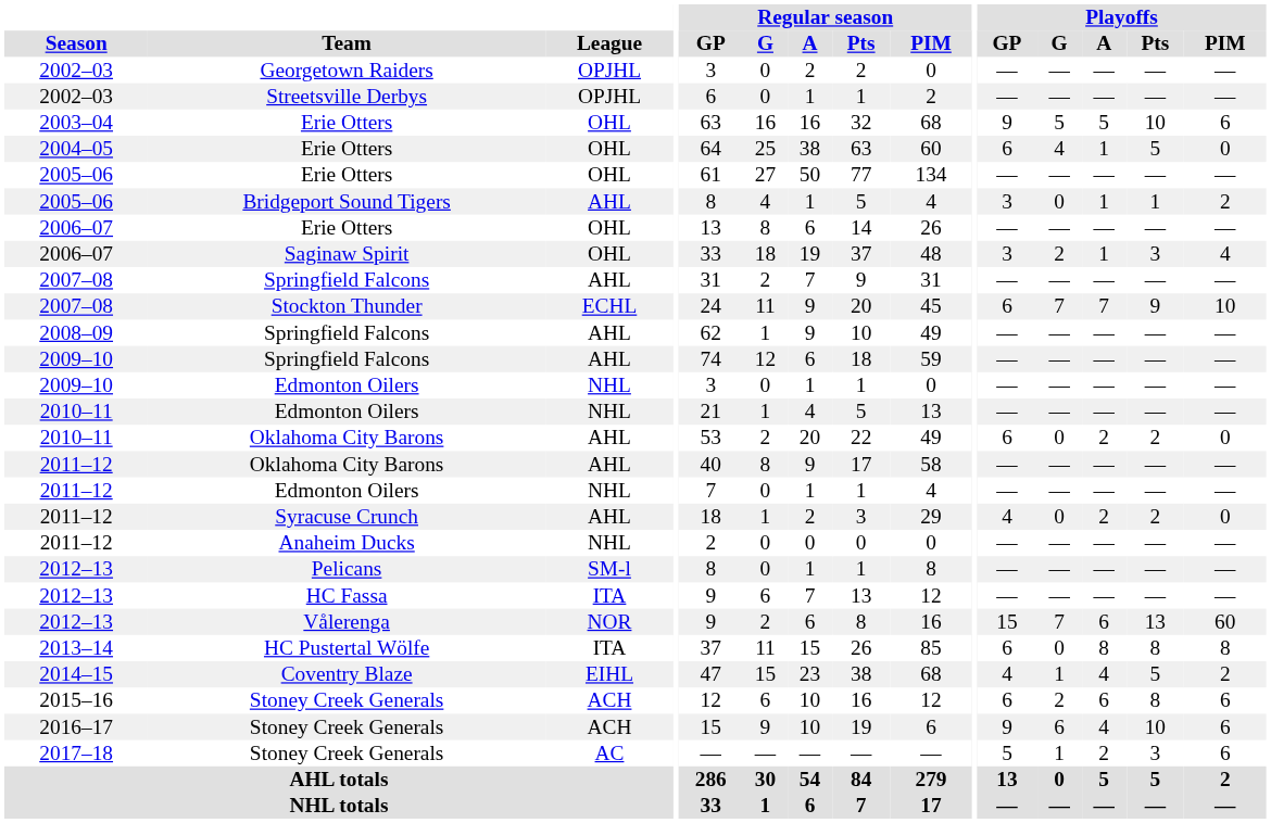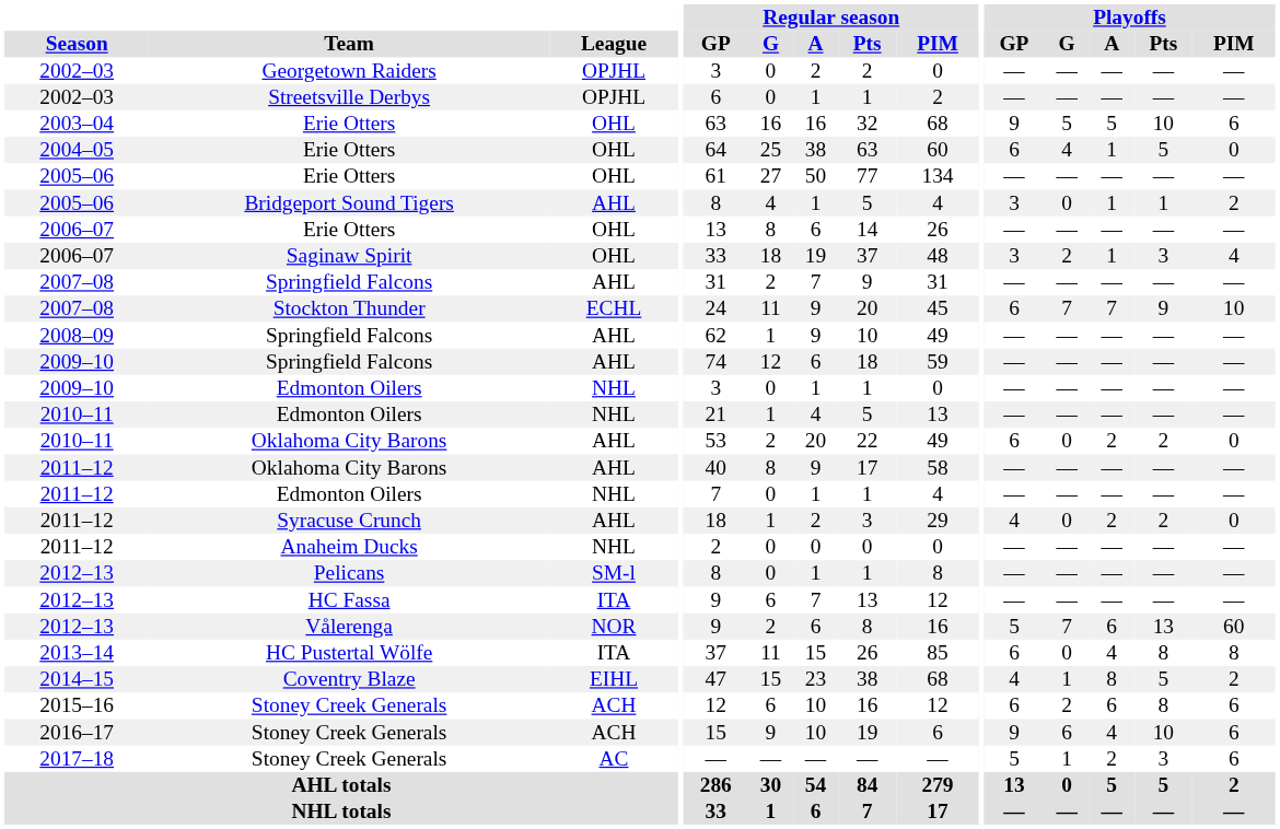Vålerenga | Playoffs / GP: 15 -> 5
HC Pustertal Wölfe | Playoffs / A: 8 -> 4
Coventry Blaze | Playoffs / A: 4 -> 8
